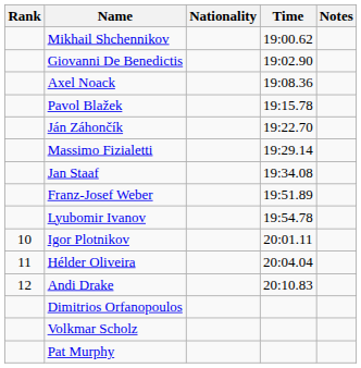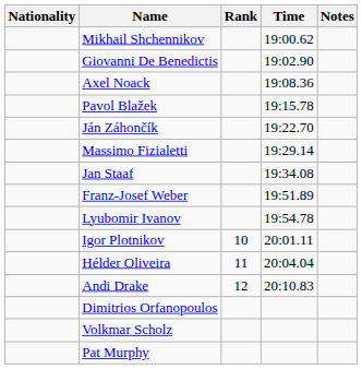columns swapped: Rank <-> Nationality
